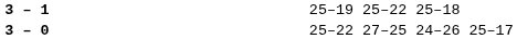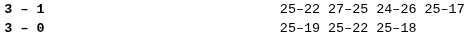3 – 1 | column 4: 25–19 25–22 25–18 -> 25–22 27–25 24–26 25–17
3 – 0 | column 4: 25–22 27–25 24–26 25–17 -> 25–19 25–22 25–18
